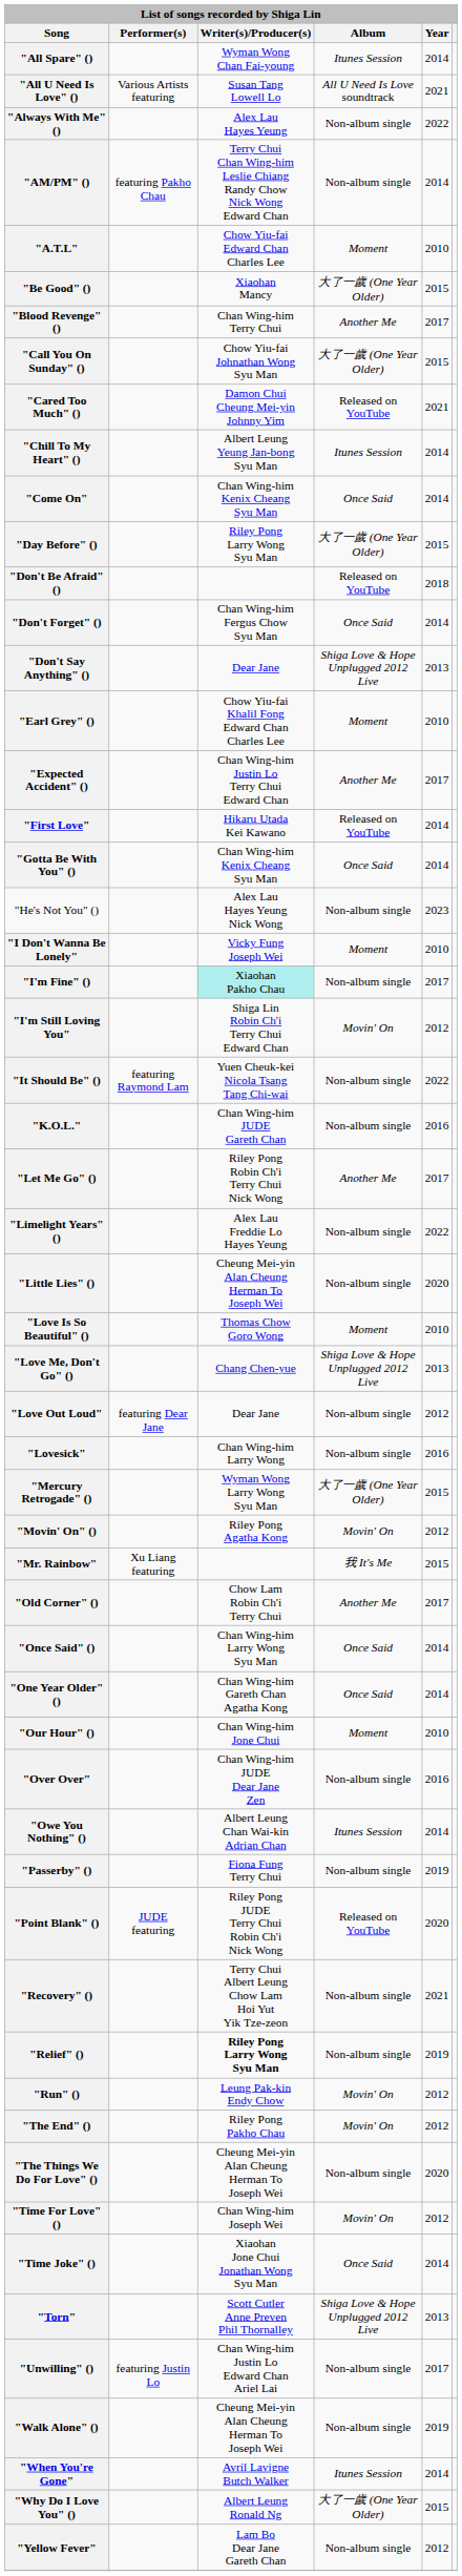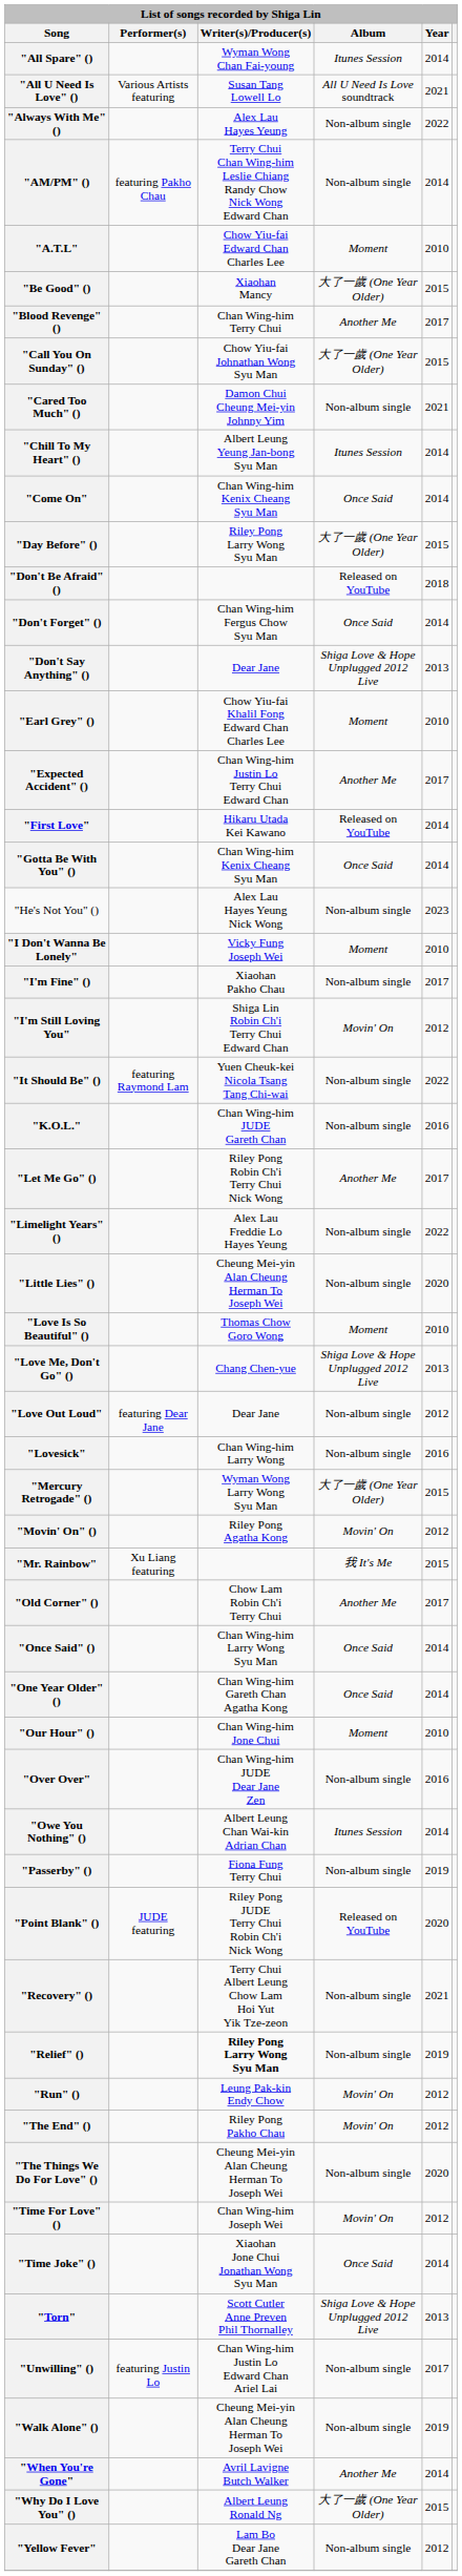"Cared Too Much" () | Album: Released on YouTube -> Non-album single
"I'm Fine" () | Writer(s)/Producer(s): paleturquoise background -> no background
"When You're Gone" | Album: Itunes Session -> Another Me
